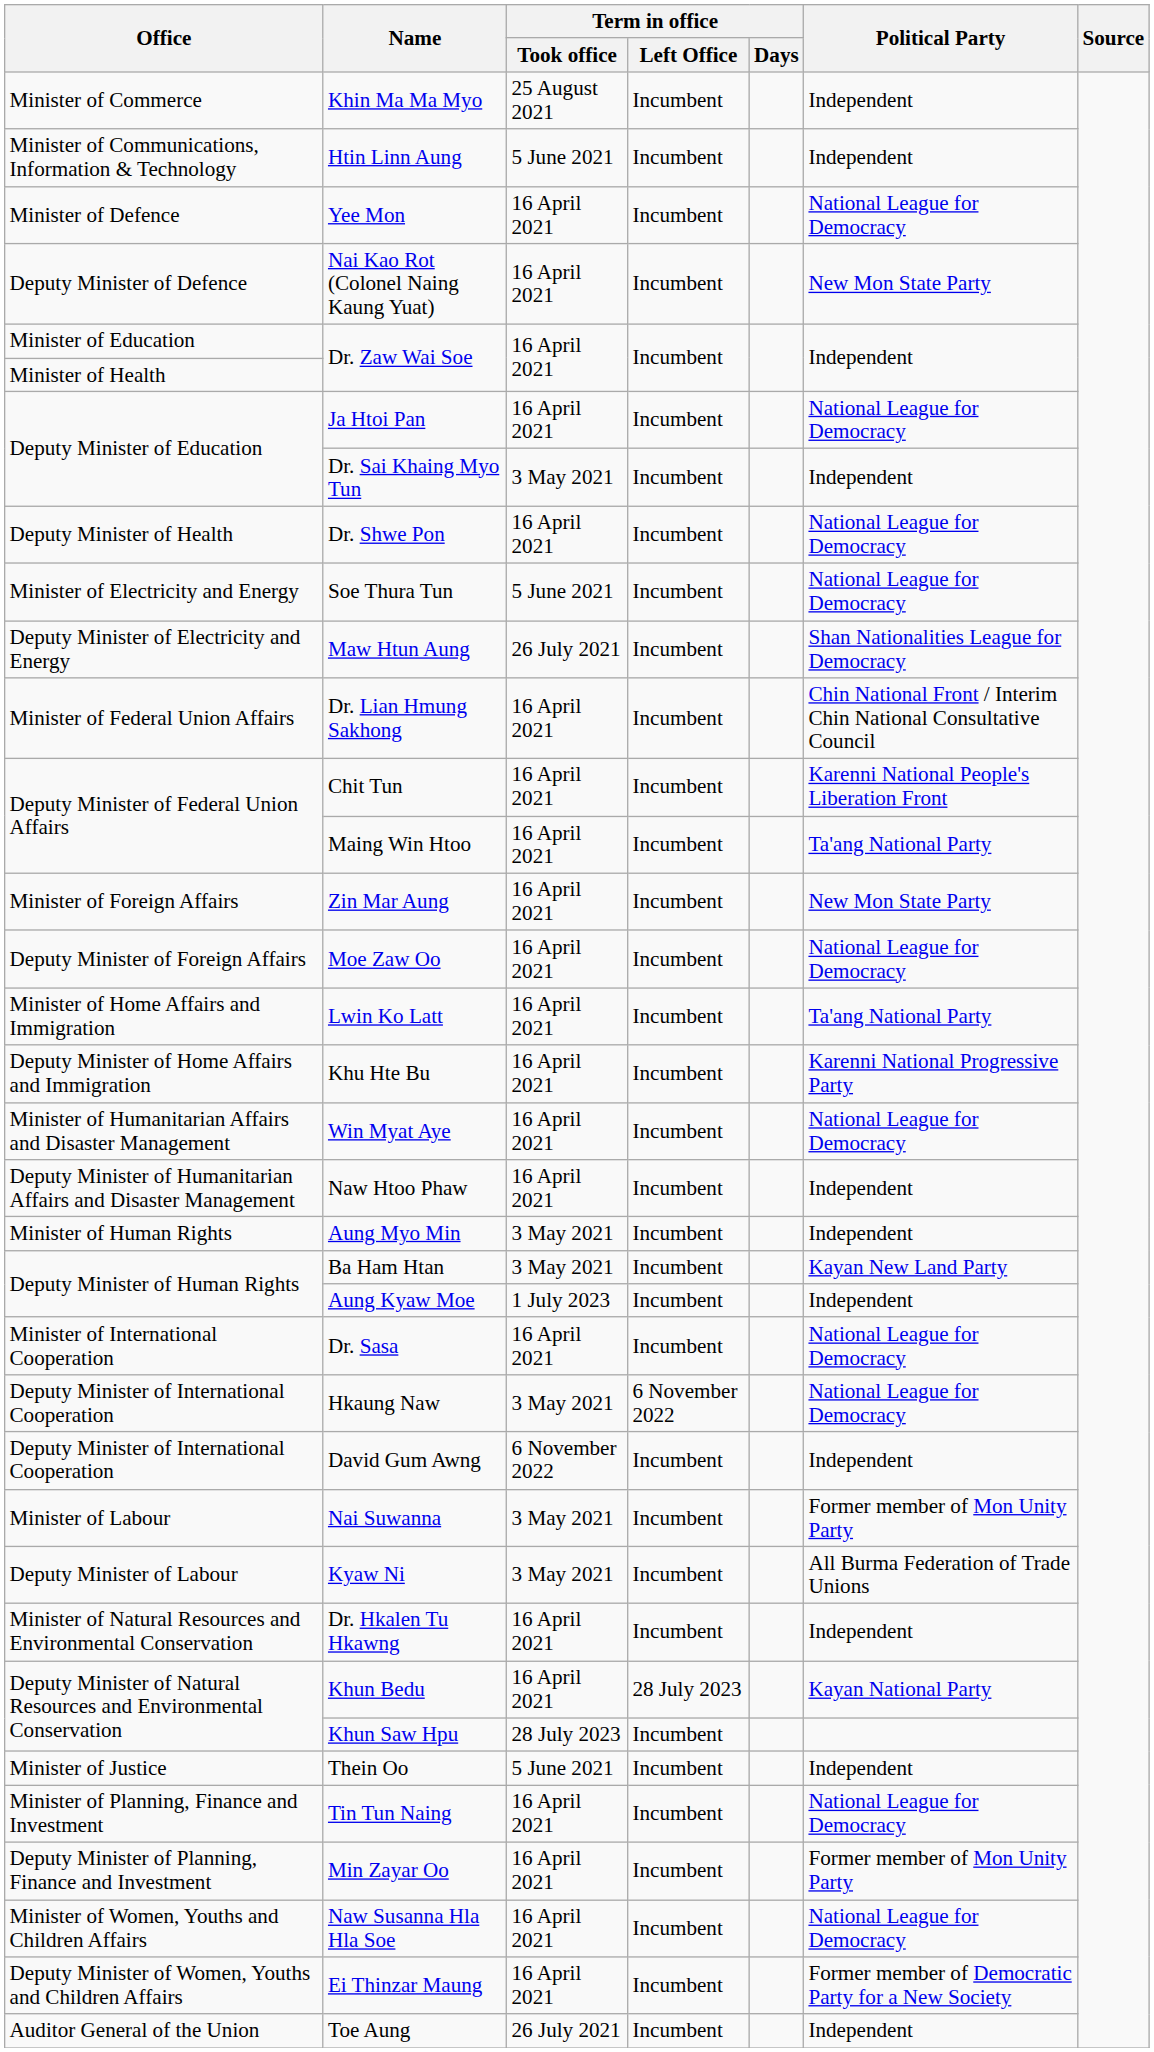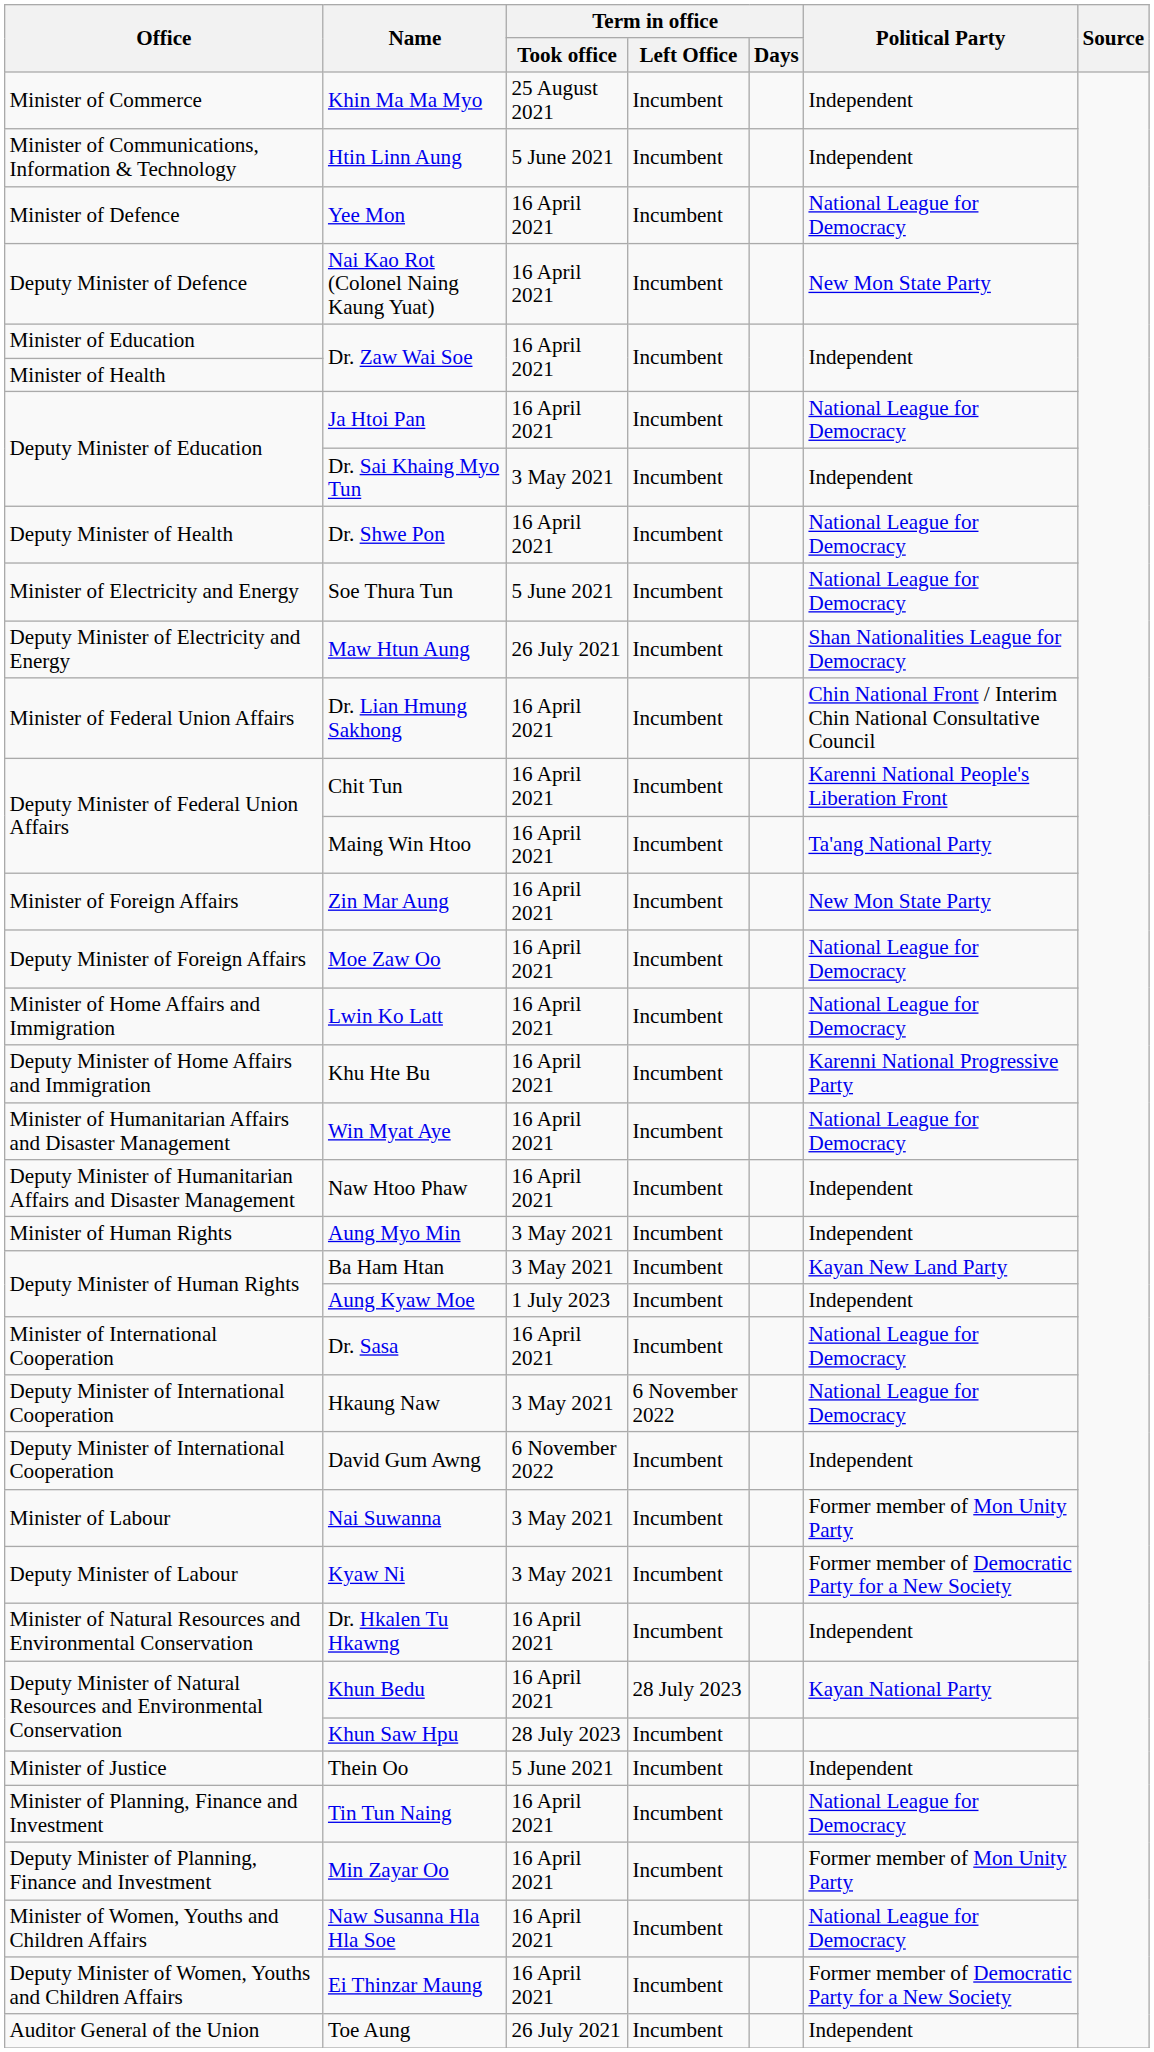Lwin Ko Latt | Political Party: Ta'ang National Party -> National League for Democracy
Kyaw Ni | Political Party: All Burma Federation of Trade Unions -> Former member of Democratic Party for a New Society
